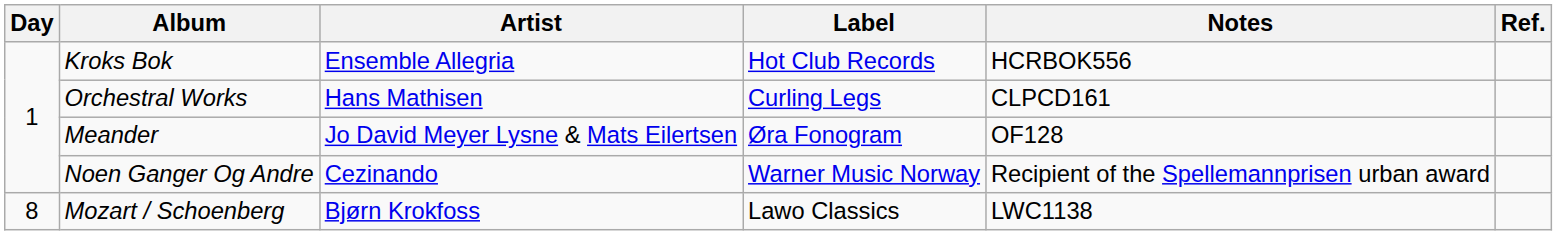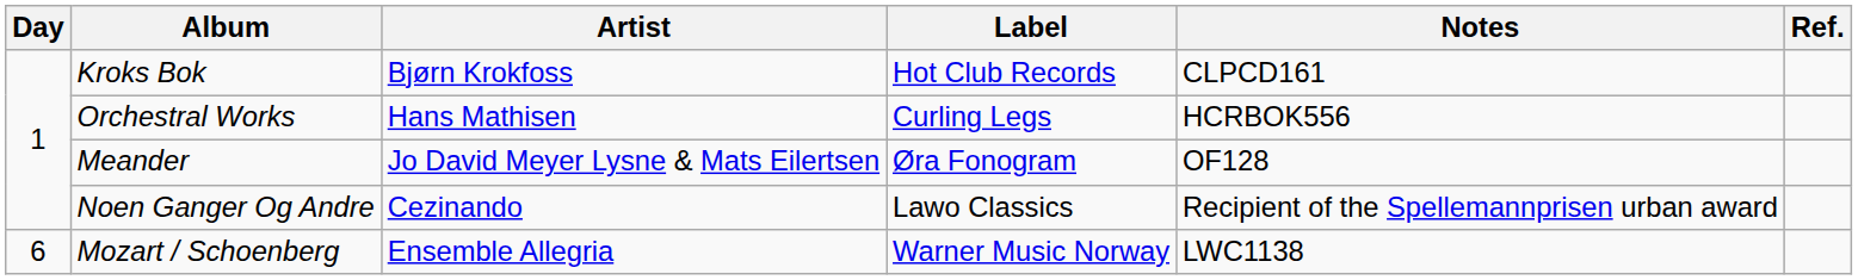Kroks Bok | Artist: Ensemble Allegria -> Bjørn Krokfoss
Kroks Bok | Notes: HCRBOK556 -> CLPCD161
Orchestral Works | Notes: CLPCD161 -> HCRBOK556
Noen Ganger Og Andre | Label: Warner Music Norway -> Lawo Classics
Mozart / Schoenberg | Day: 8 -> 6
Mozart / Schoenberg | Artist: Bjørn Krokfoss -> Ensemble Allegria
Mozart / Schoenberg | Label: Lawo Classics -> Warner Music Norway
